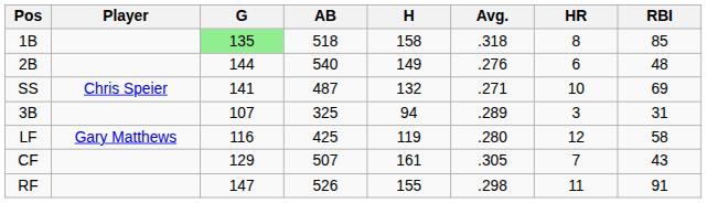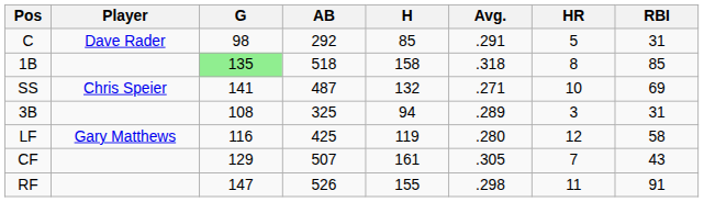+ row: C | Dave Rader | 98 | 292 | 85 | .291 | 5 | 31
- row: 2B | 144 | 540 | 149 | .276 | 6 | 48
3B | G: 107 -> 108
